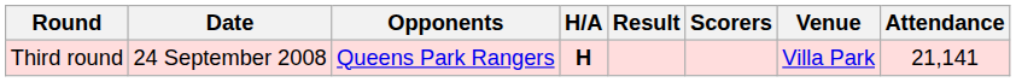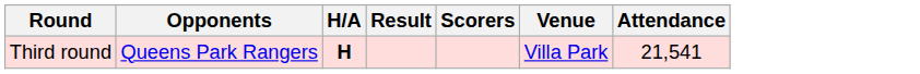- column: Date | 24 September 2008
Third round | Attendance: 21,141 -> 21,541
